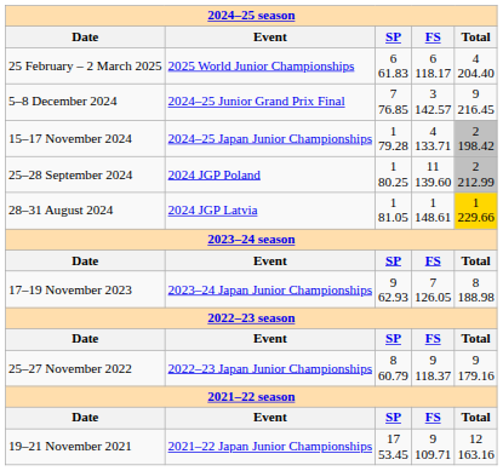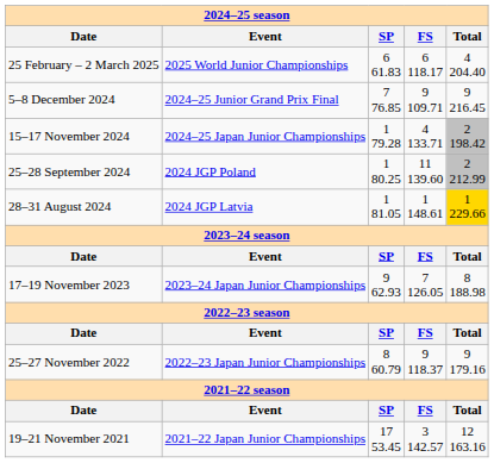5–8 December 2024 | FS: 3 142.57 -> 9 109.71
19–21 November 2021 | FS: 9 109.71 -> 3 142.57
